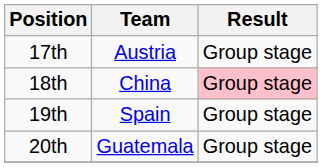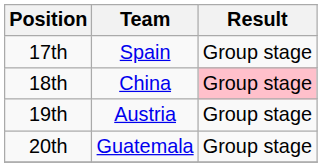17th | Team: Austria -> Spain
19th | Team: Spain -> Austria
